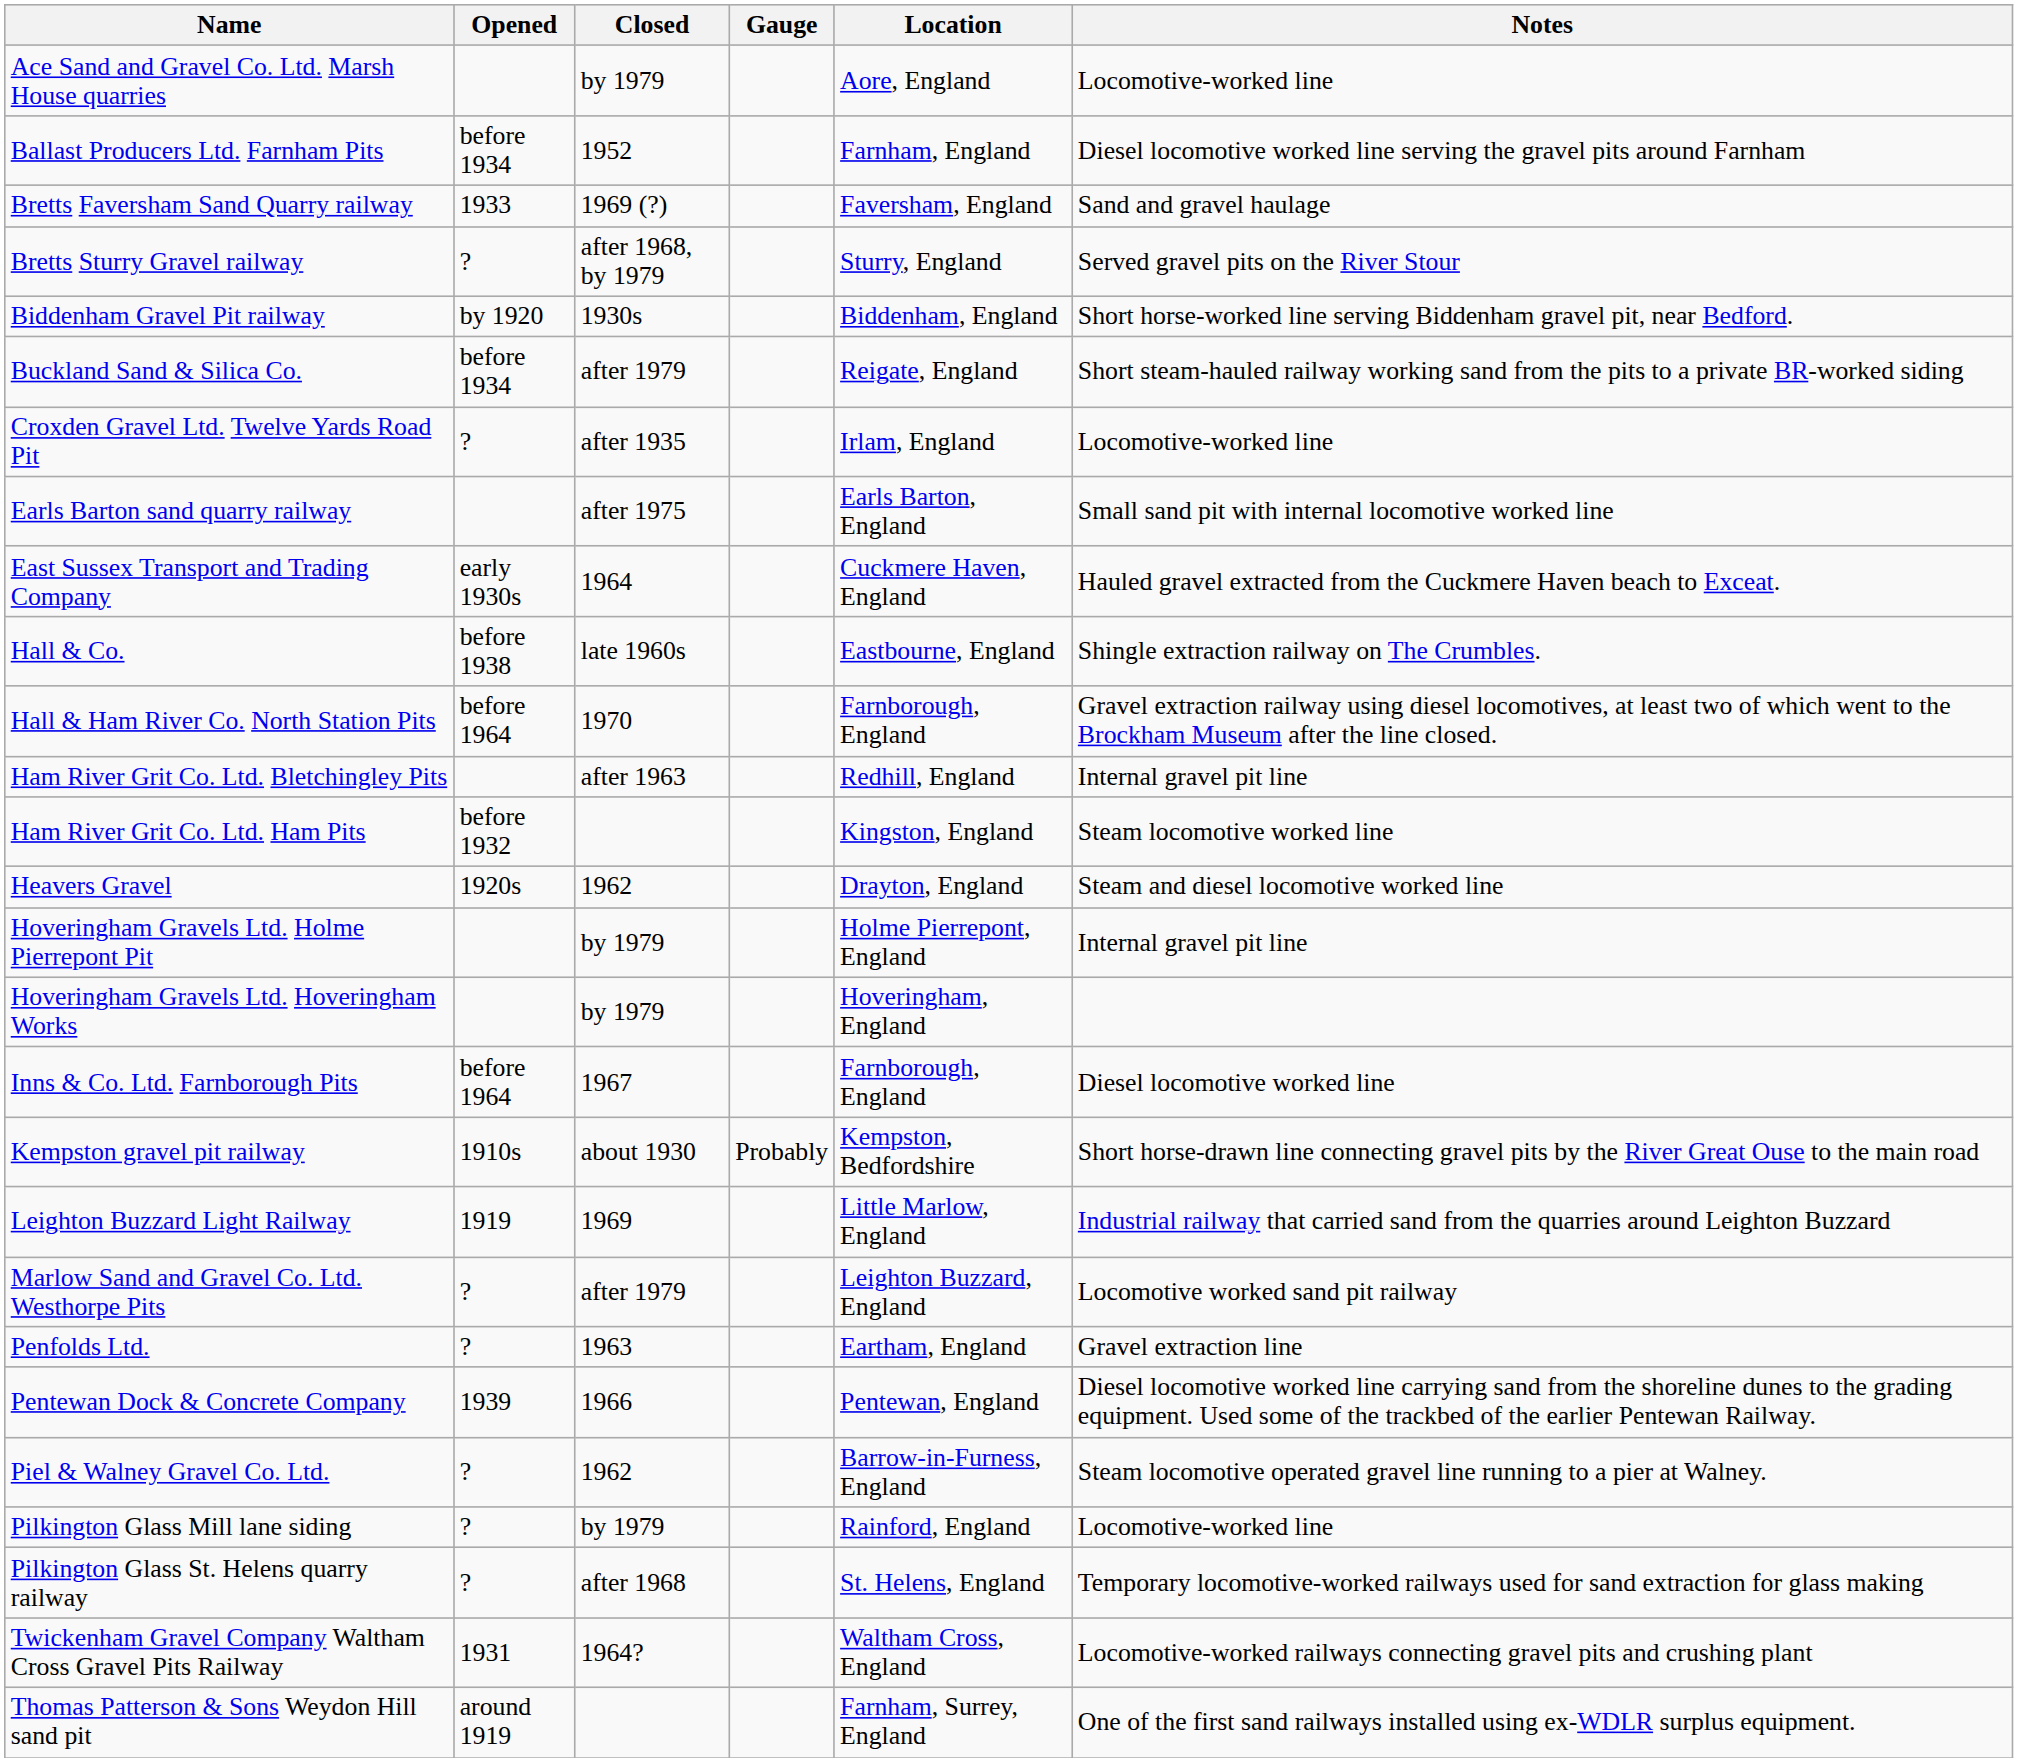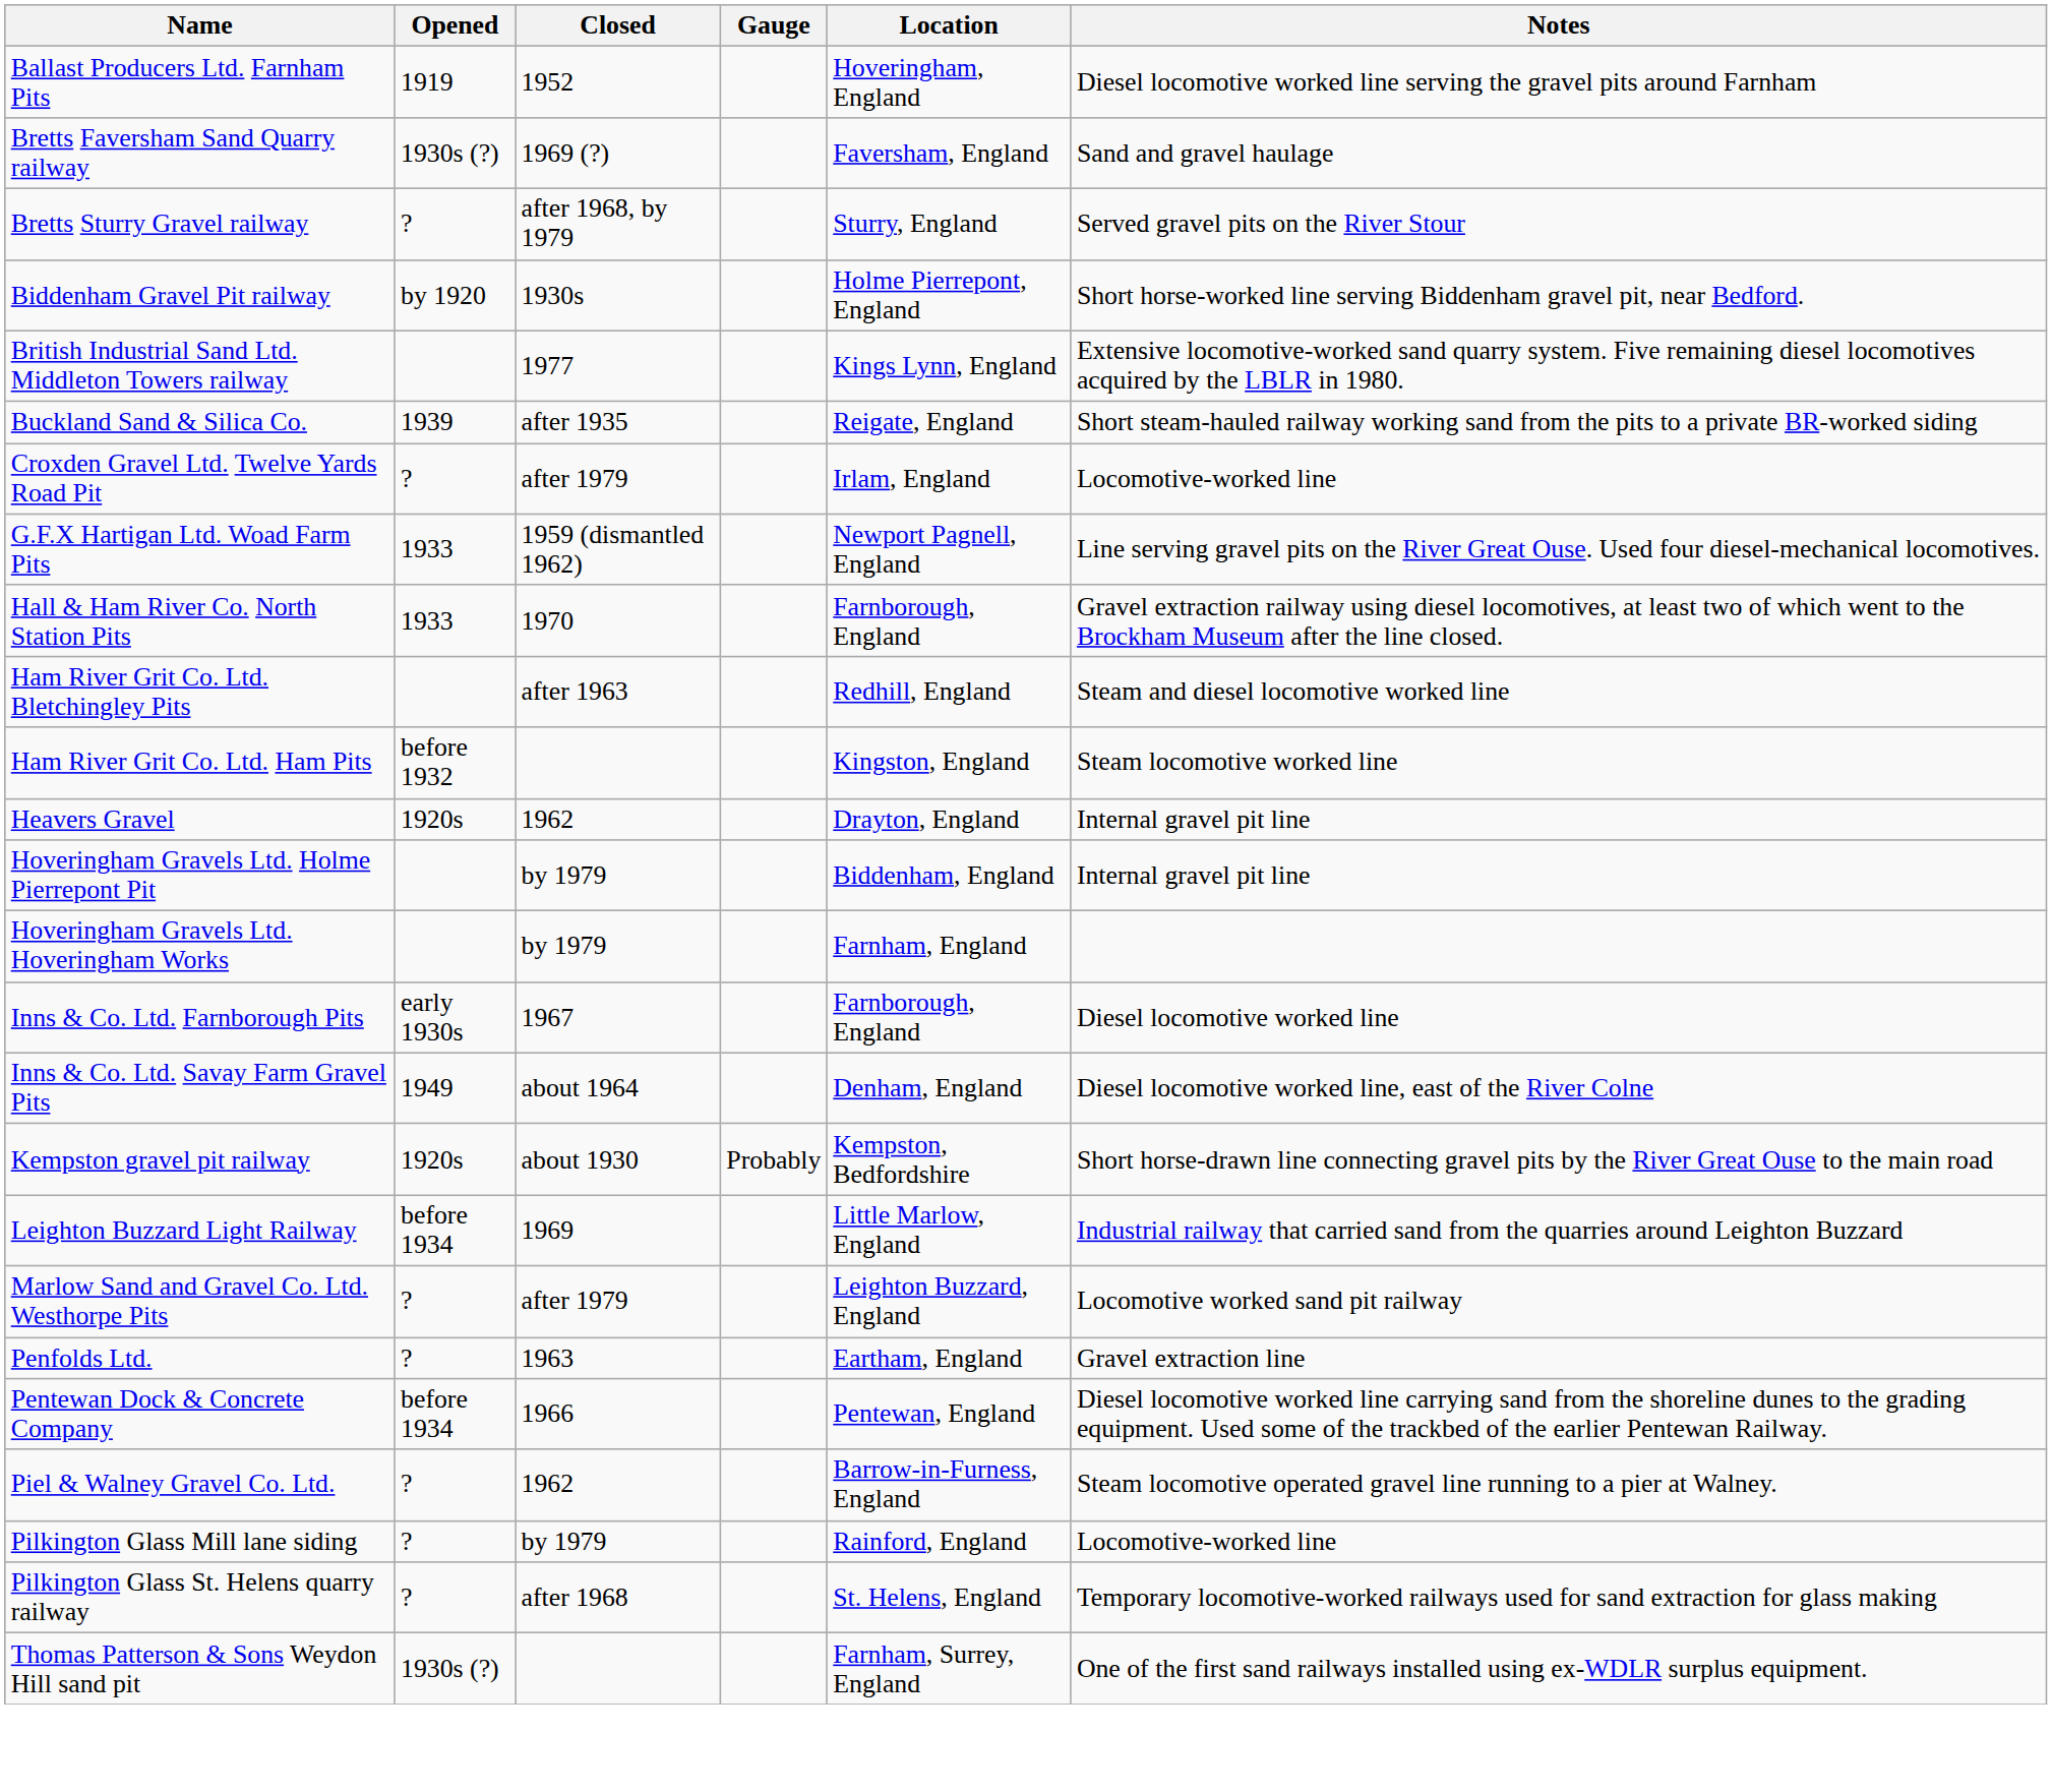- row: Ace Sand and Gravel Co. Ltd. Marsh House quarries | by 1979 | Aore, England | Locomotive-worked line
Ballast Producers Ltd. Farnham Pits | Opened: before 1934 -> 1919
Ballast Producers Ltd. Farnham Pits | Location: Farnham, England -> Hoveringham, England
Bretts Faversham Sand Quarry railway | Opened: 1933 -> 1930s (?)
Biddenham Gravel Pit railway | Location: Biddenham, England -> Holme Pierrepont, England
+ row: British Industrial Sand Ltd. Middleton Towers railway | 1977 | Kings Lynn, England | Extensive locomotive-worked sand quarry system. Five remaining diesel locomotives acquired by the LBLR in 1980.
Buckland Sand & Silica Co. | Opened: before 1934 -> 1939
Buckland Sand & Silica Co. | Closed: after 1979 -> after 1935
Croxden Gravel Ltd. Twelve Yards Road Pit | Closed: after 1935 -> after 1979
- row: Earls Barton sand quarry railway | after 1975 | Earls Barton, England | Small sand pit with internal locomotive worked line
- row: East Sussex Transport and Trading Company | early 1930s | 1964 | Cuckmere Haven, England | Hauled gravel extracted from the Cuckmere Haven beach to Exceat.
+ row: G.F.X Hartigan Ltd. Woad Farm Pits | 1933 | 1959 (dismantled 1962) | Newport Pagnell, England | Line serving gravel pits on the River Great Ouse. Used four diesel-mechanical locomotives.
- row: Hall & Co. | before 1938 | late 1960s | Eastbourne, England | Shingle extraction railway on The Crumbles.
Hall & Ham River Co. North Station Pits | Opened: before 1964 -> 1933
Ham River Grit Co. Ltd. Bletchingley Pits | Notes: Internal gravel pit line -> Steam and diesel locomotive worked line
Heavers Gravel | Notes: Steam and diesel locomotive worked line -> Internal gravel pit line
Hoveringham Gravels Ltd. Holme Pierrepont Pit | Location: Holme Pierrepont, England -> Biddenham, England
Hoveringham Gravels Ltd. Hoveringham Works | Location: Hoveringham, England -> Farnham, England
Inns & Co. Ltd. Farnborough Pits | Opened: before 1964 -> early 1930s
+ row: Inns & Co. Ltd. Savay Farm Gravel Pits | 1949 | about 1964 | Denham, England | Diesel locomotive worked line, east of the River Colne
Kempston gravel pit railway | Opened: 1910s -> 1920s
Leighton Buzzard Light Railway | Opened: 1919 -> before 1934
Pentewan Dock & Concrete Company | Opened: 1939 -> before 1934
- row: Twickenham Gravel Company Waltham Cross Gravel Pits Railway | 1931 | 1964? | Waltham Cross, England | Locomotive-worked railways connecting gravel pits and crushing plant
Thomas Patterson & Sons Weydon Hill sand pit | Opened: around 1919 -> 1930s (?)
